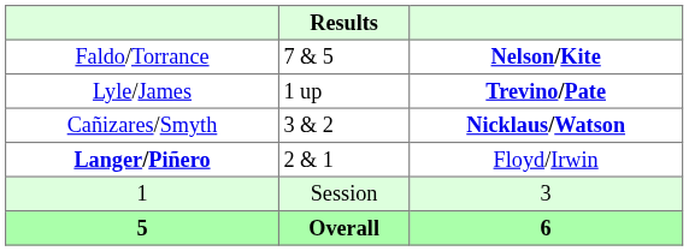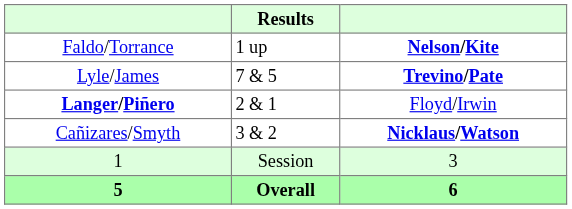Faldo/Torrance | Results: 7 & 5 -> 1 up
Lyle/James | Results: 1 up -> 7 & 5
rows swapped: Langer/Piñero <-> Cañizares/Smyth
